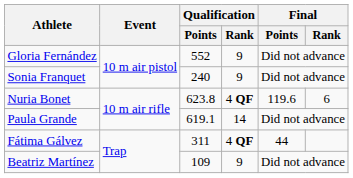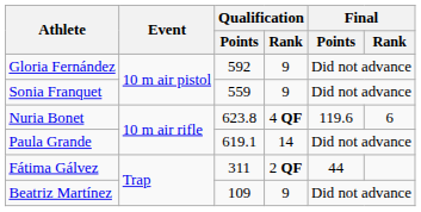Gloria Fernández | Qualification / Points: 552 -> 592
Sonia Franquet | Qualification / Points: 240 -> 559
Fátima Gálvez | Qualification / Rank: 4 QF -> 2 QF
